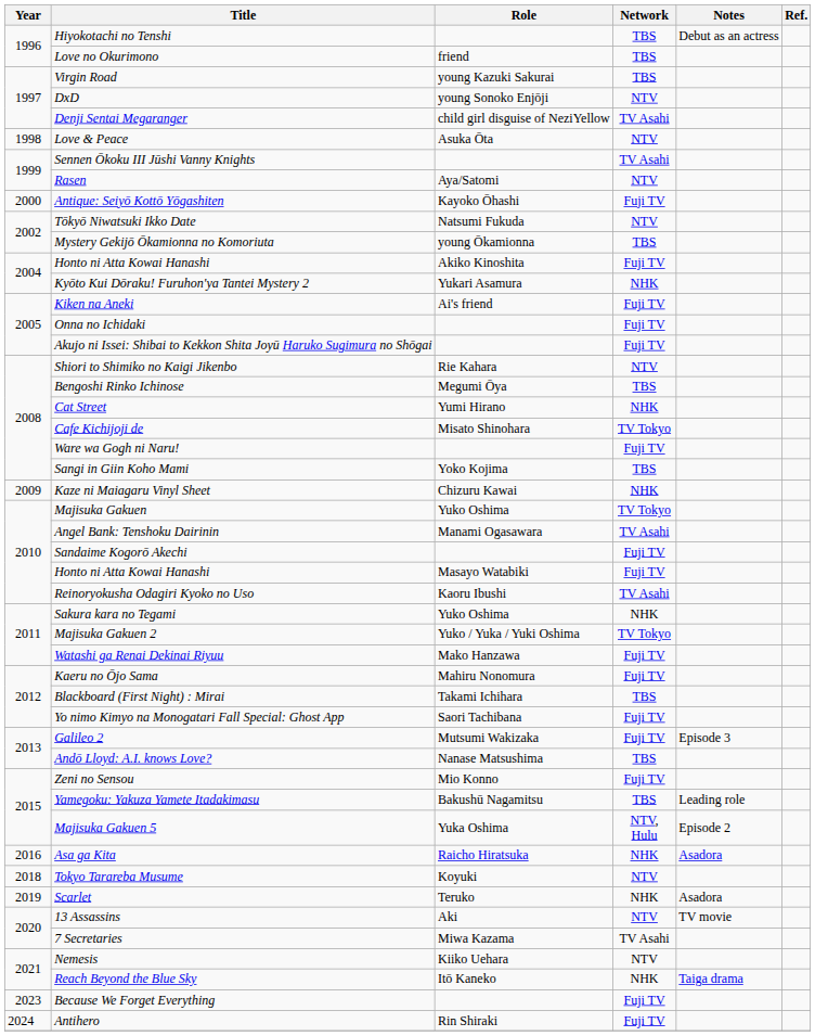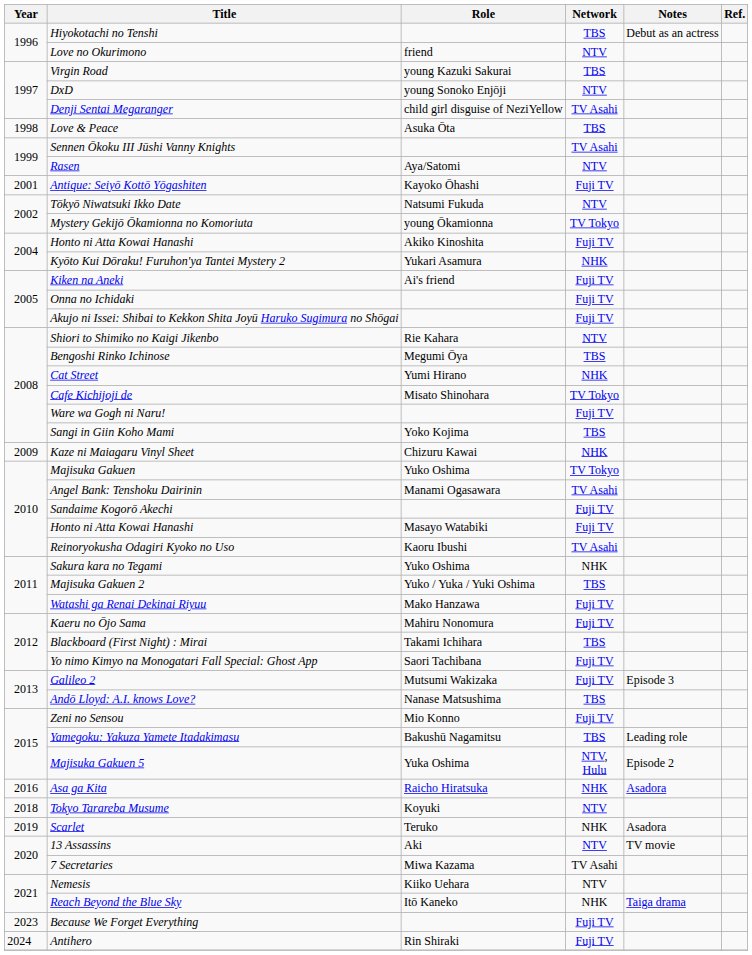Love no Okurimono | Network: TBS -> NTV
Love & Peace | Network: NTV -> TBS
Antique: Seiyō Kottō Yōgashiten | Year: 2000 -> 2001
Mystery Gekijō Ōkamionna no Komoriuta | Network: TBS -> TV Tokyo
Majisuka Gakuen 2 | Network: TV Tokyo -> TBS
